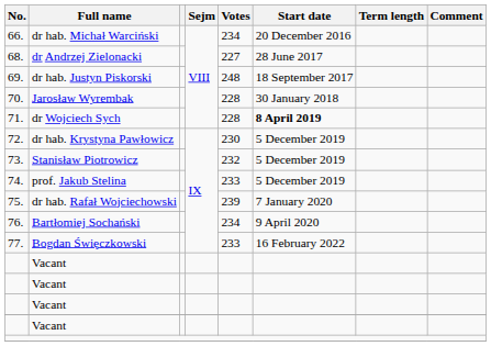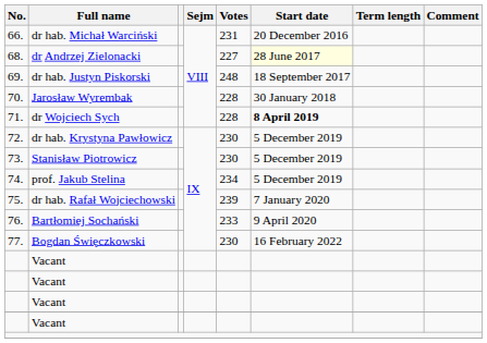dr hab. Michał Warciński | Votes: 234 -> 231
dr Andrzej Zielonacki | Start date: no background -> lightyellow background
Stanisław Piotrowicz | Votes: 232 -> 230
prof. Jakub Stelina | Votes: 233 -> 234
Bartłomiej Sochański | Votes: 234 -> 233
Bogdan Święczkowski | Votes: 233 -> 230
